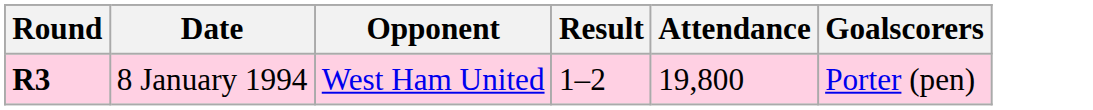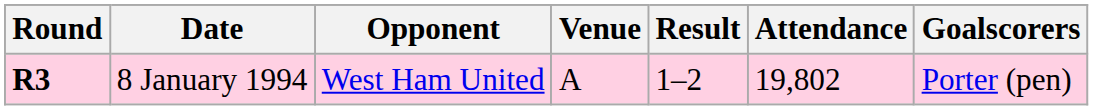+ column: Venue | A
8 January 1994 | Attendance: 19,800 -> 19,802
